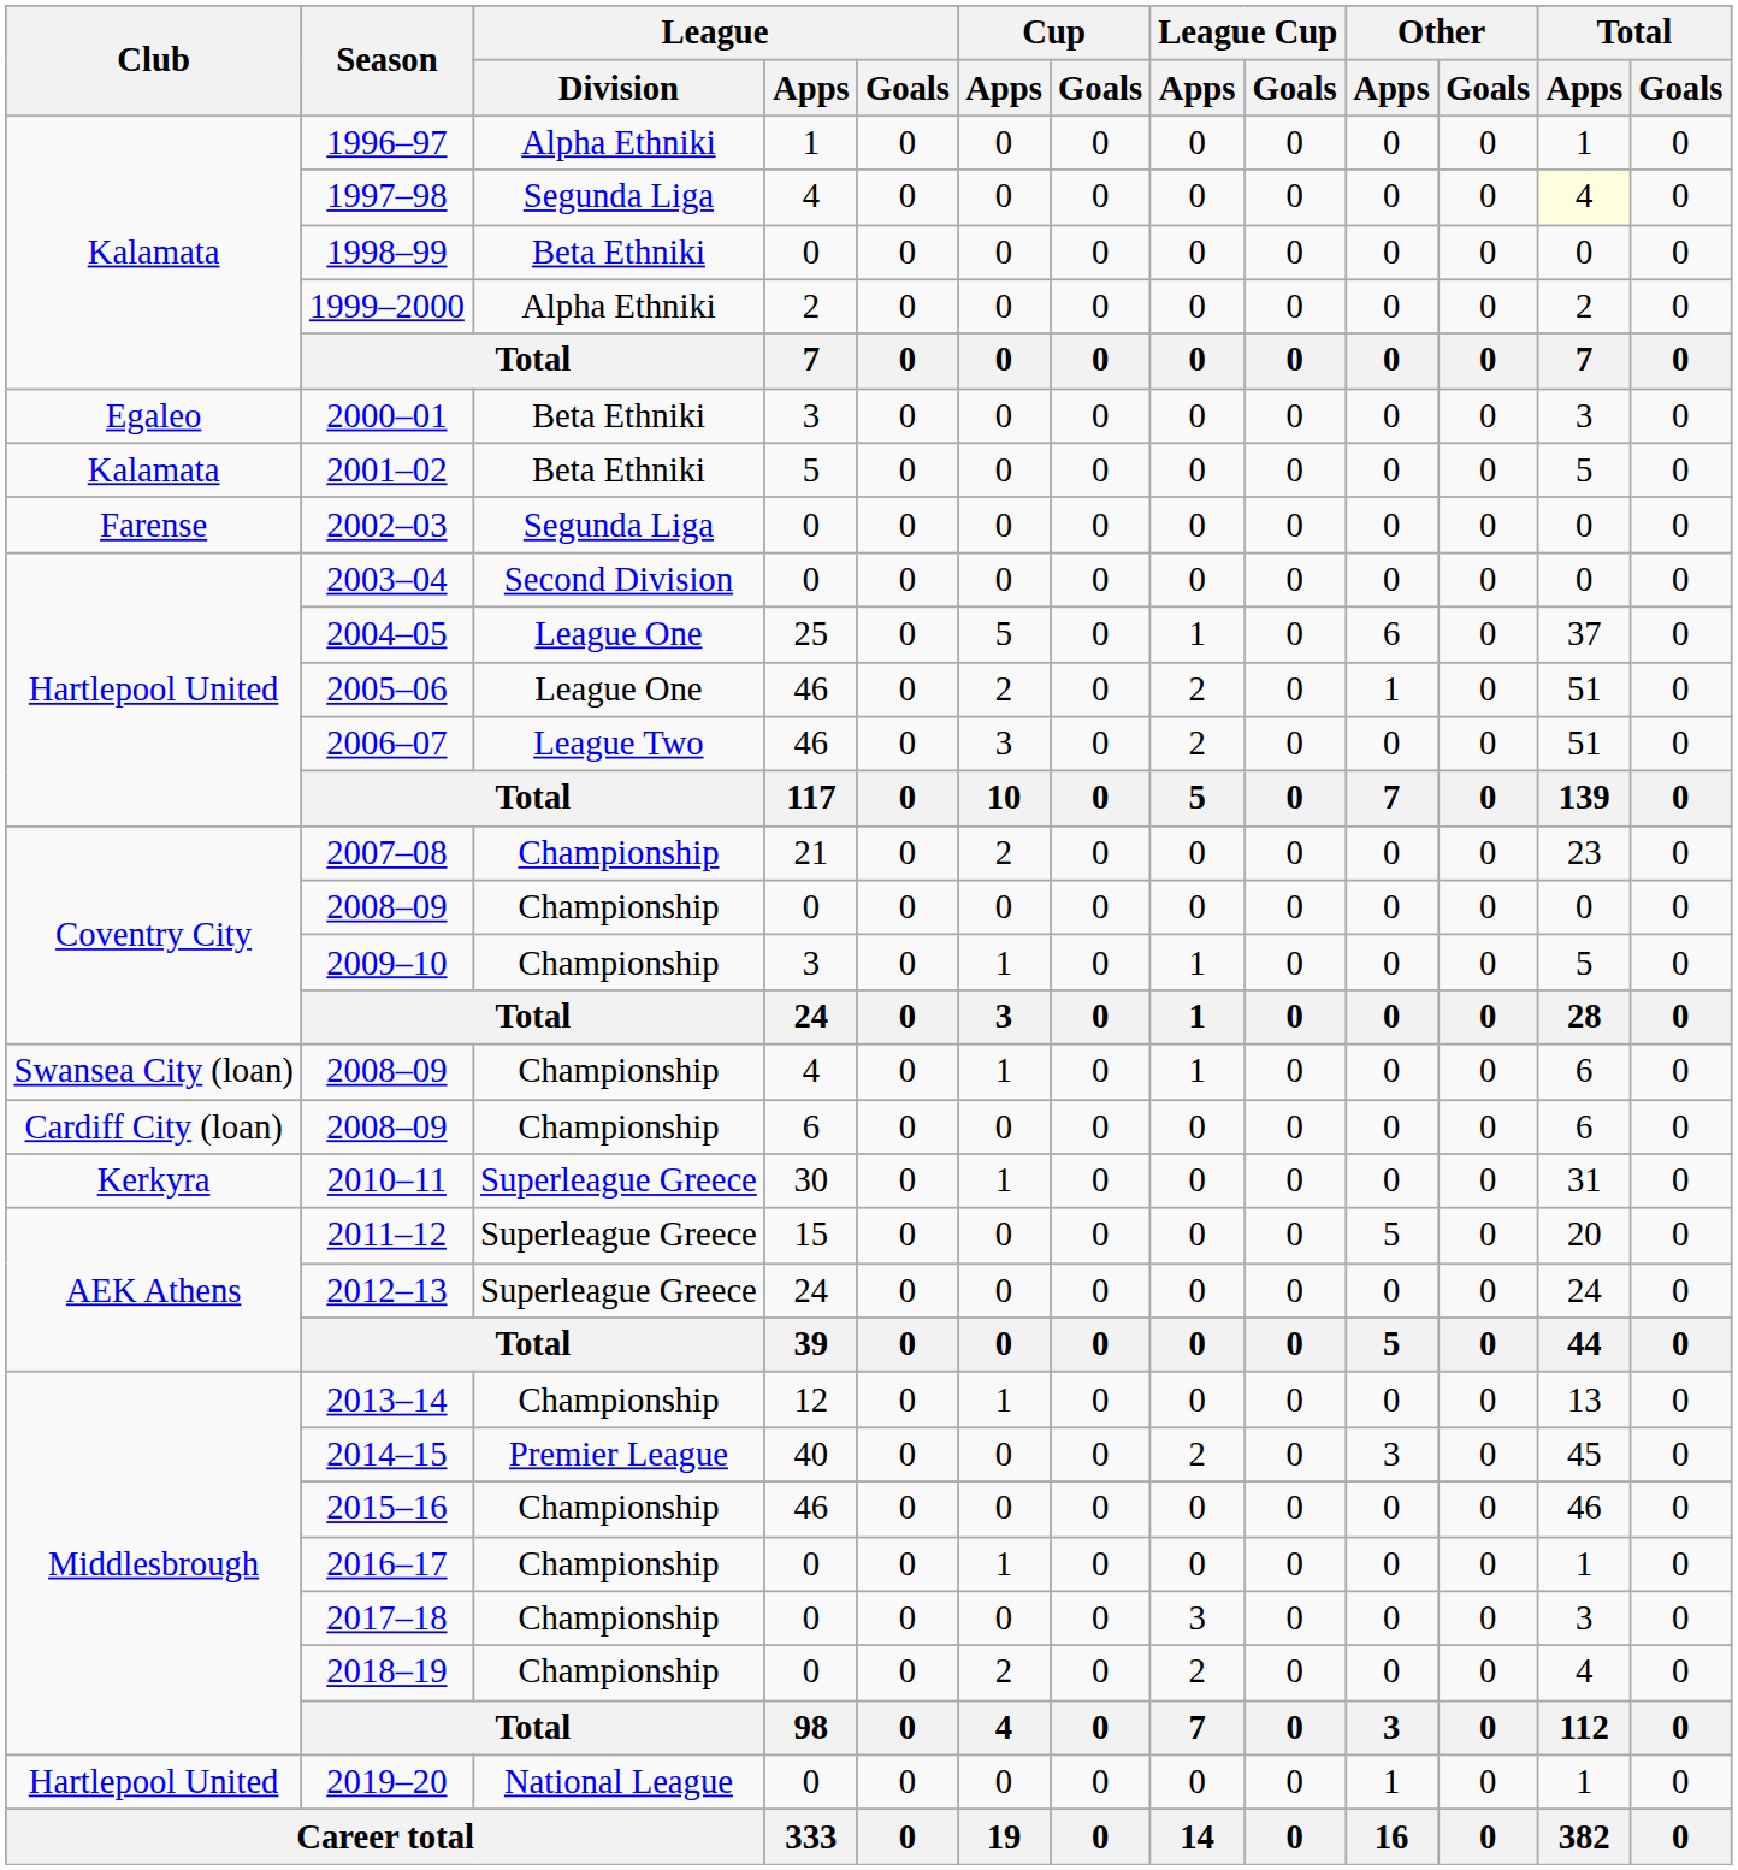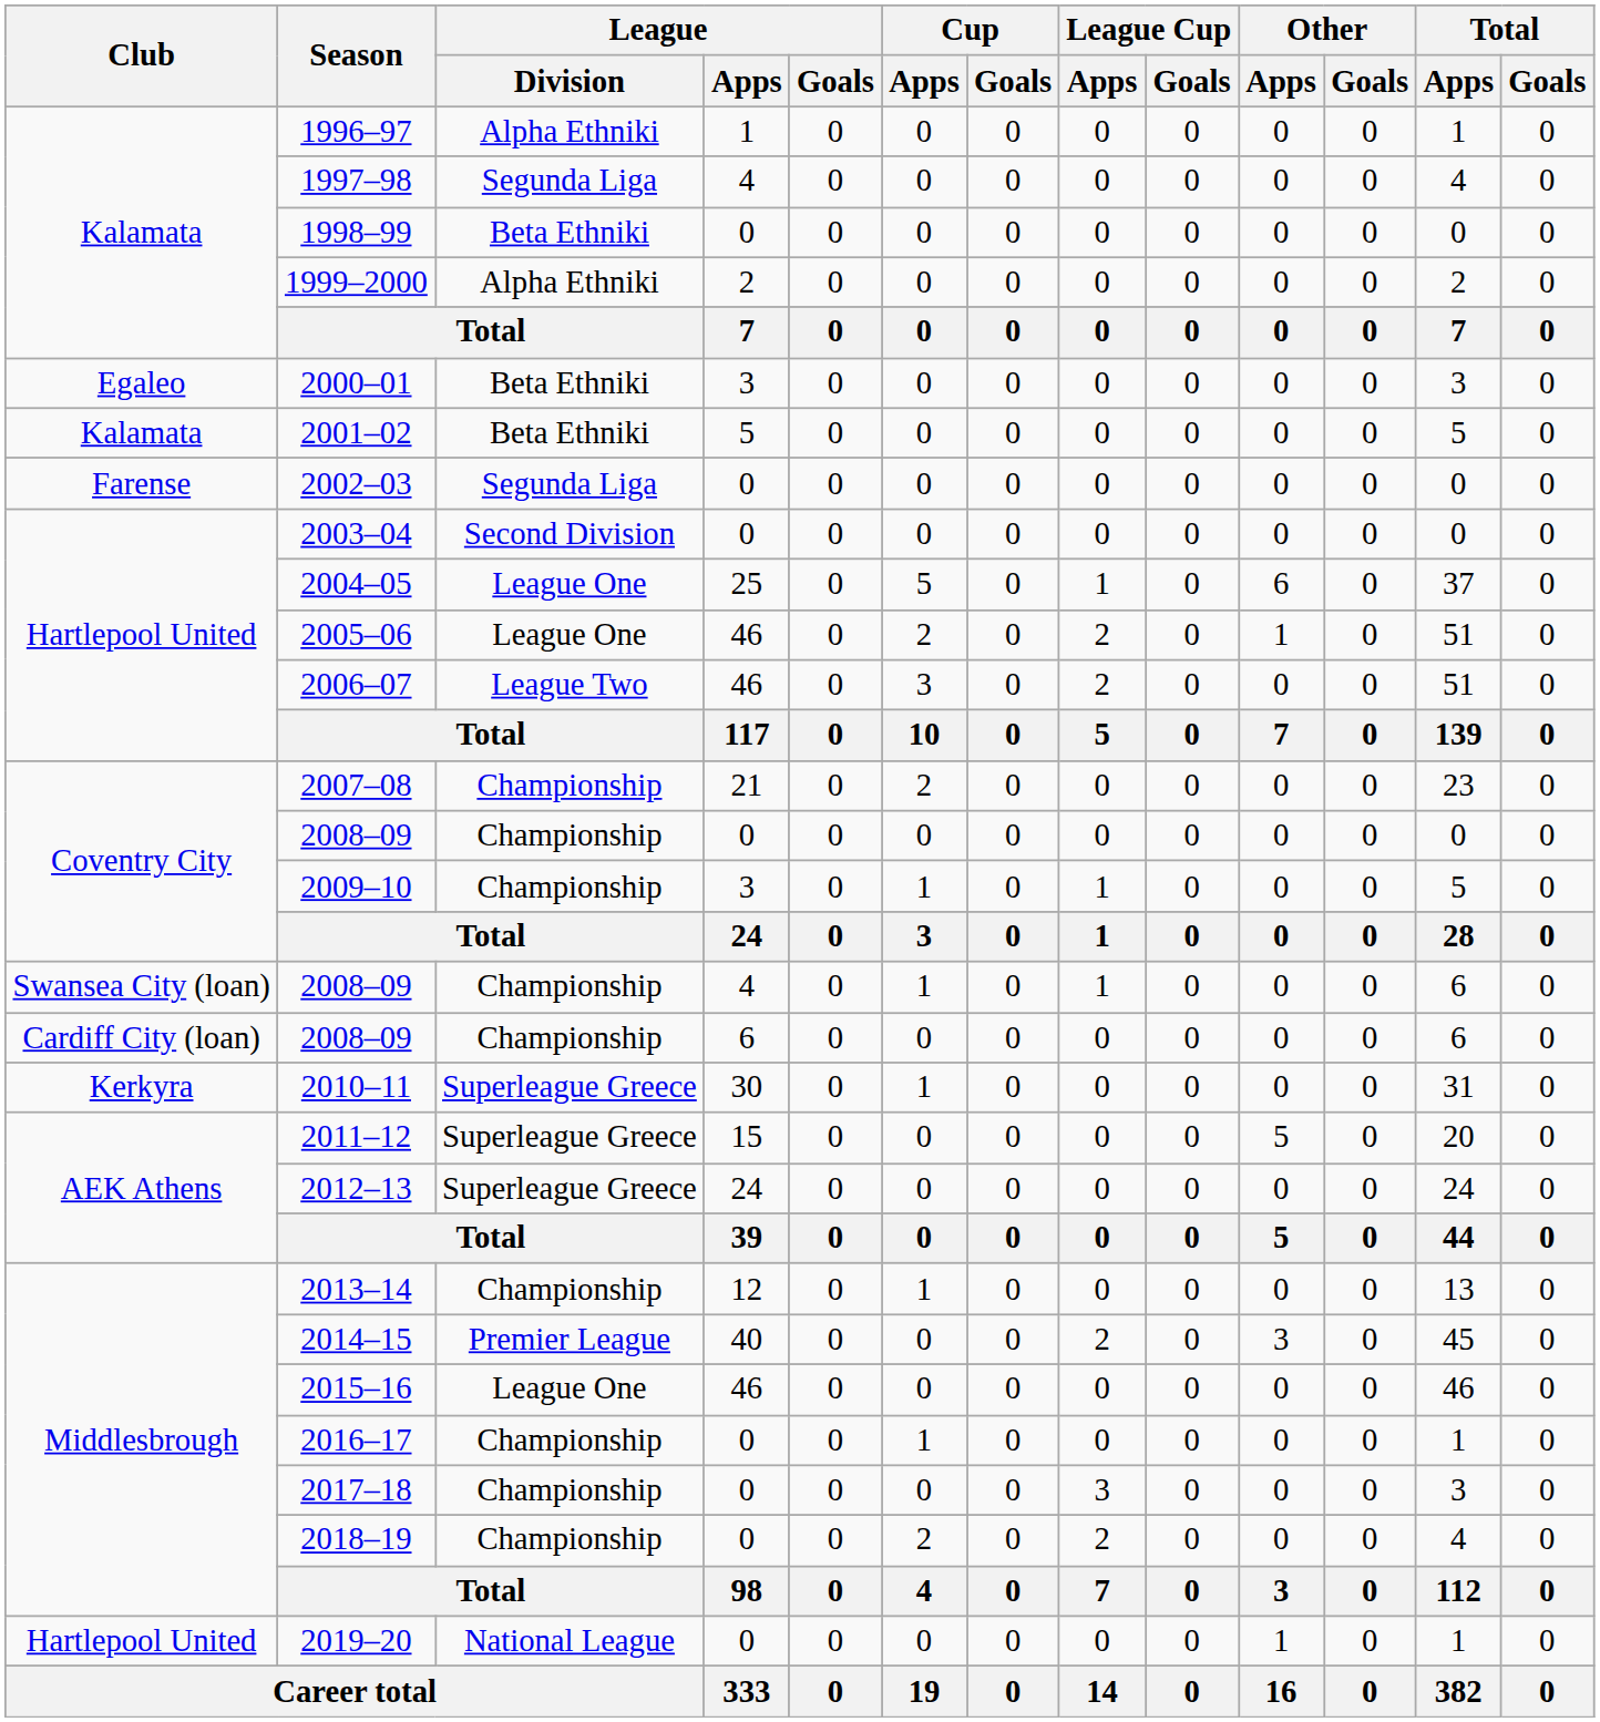1997–98 | Total / Apps: lightyellow background -> no background
2015–16 | League / Division: Championship -> League One
